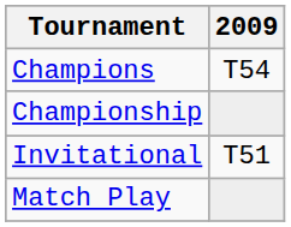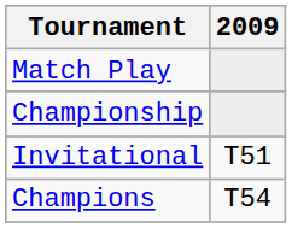rows swapped: Match Play <-> Champions
